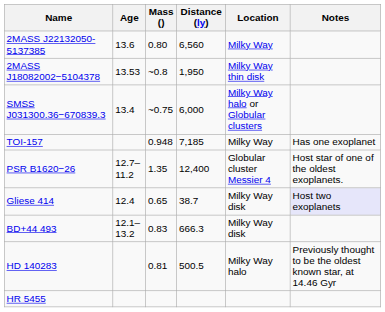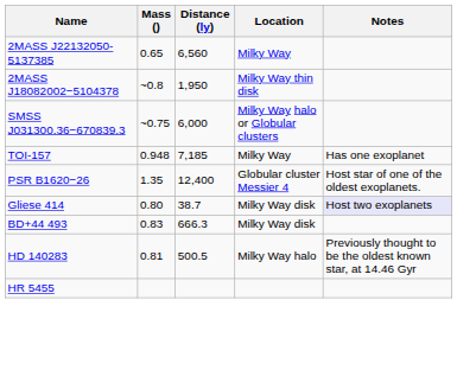- column: Age | 13.6 | 13.53 | 13.4 | 12.7–11.2 | 12.4 | 12.1–13.2
2MASS J22132050-5137385 | Mass (): 0.80 -> 0.65
Gliese 414 | Mass (): 0.65 -> 0.80
